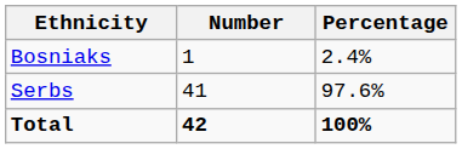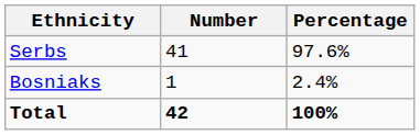rows swapped: Serbs <-> Bosniaks
